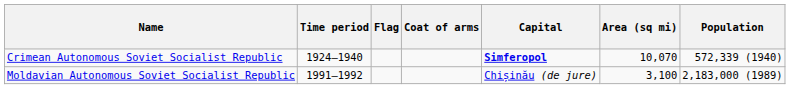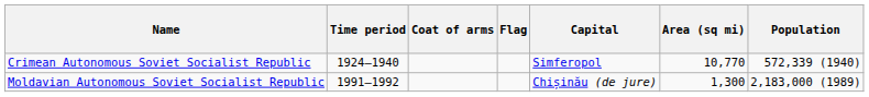columns swapped: Flag <-> Coat of arms
Crimean Autonomous Soviet Socialist Republic | Capital: bold -> normal
Crimean Autonomous Soviet Socialist Republic | Area (sq mi): 10,070 -> 10,770
Moldavian Autonomous Soviet Socialist Republic | Area (sq mi): 3,100 -> 1,300
